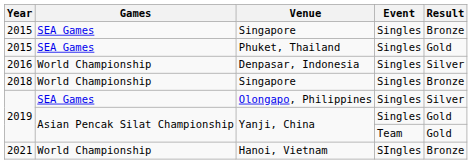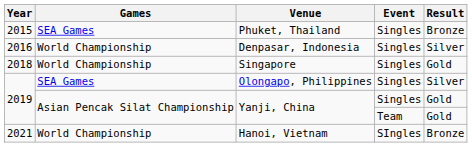- row: 2015 | SEA Games | Singapore | Singles | Bronze
Phuket, Thailand | Result: Gold -> Bronze
2018 / Singapore | Result: Bronze -> Gold
